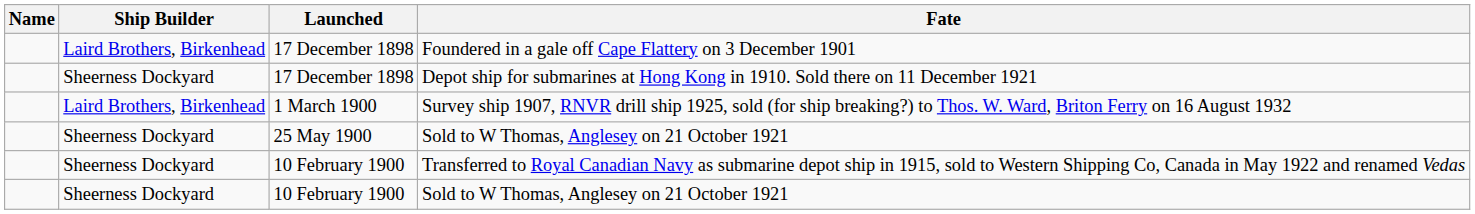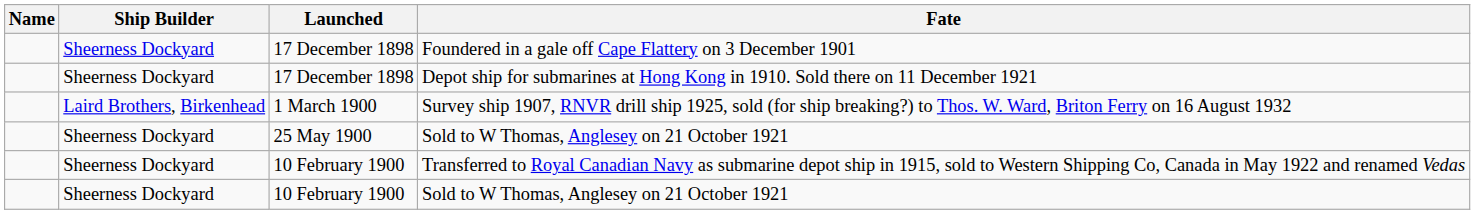Foundered in a gale off Cape Flattery on 3 December 1901 | Ship Builder: Laird Brothers, Birkenhead -> Sheerness Dockyard
